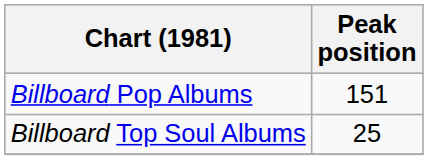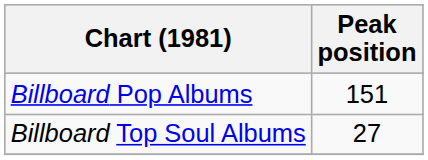Billboard Top Soul Albums | Peak position: 25 -> 27
